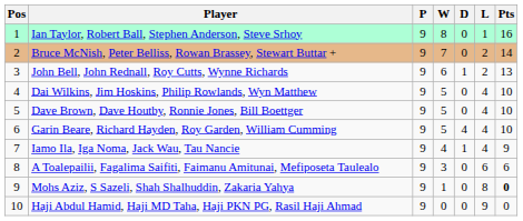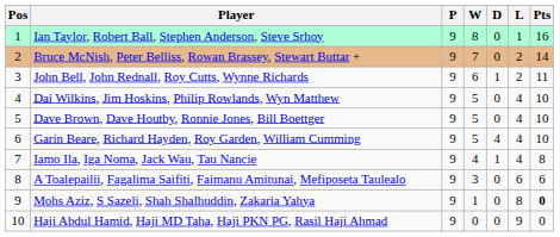John Bell, John Rednall, Roy Cutts, Wynne Richards | Pts: 13 -> 11
Iamo Ila, Iga Noma, Jack Wau, Tau Nancie | Pts: 9 -> 8
